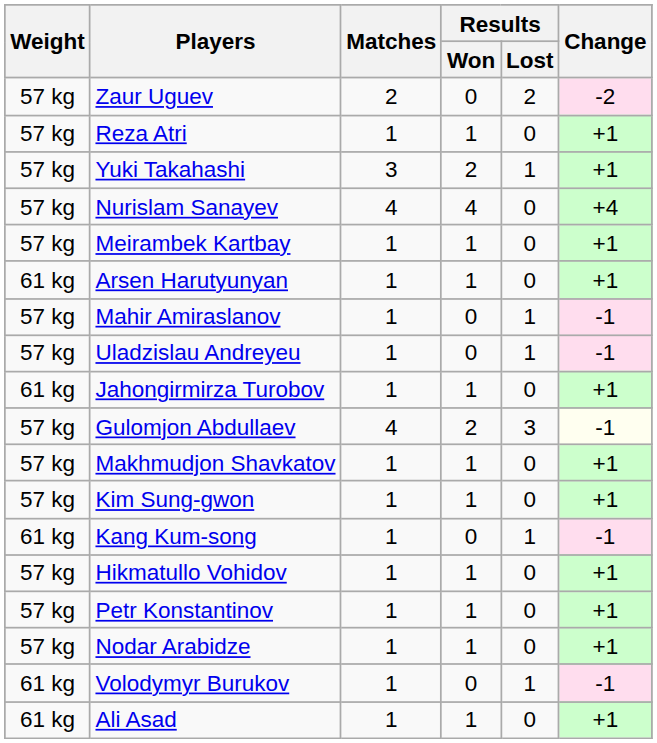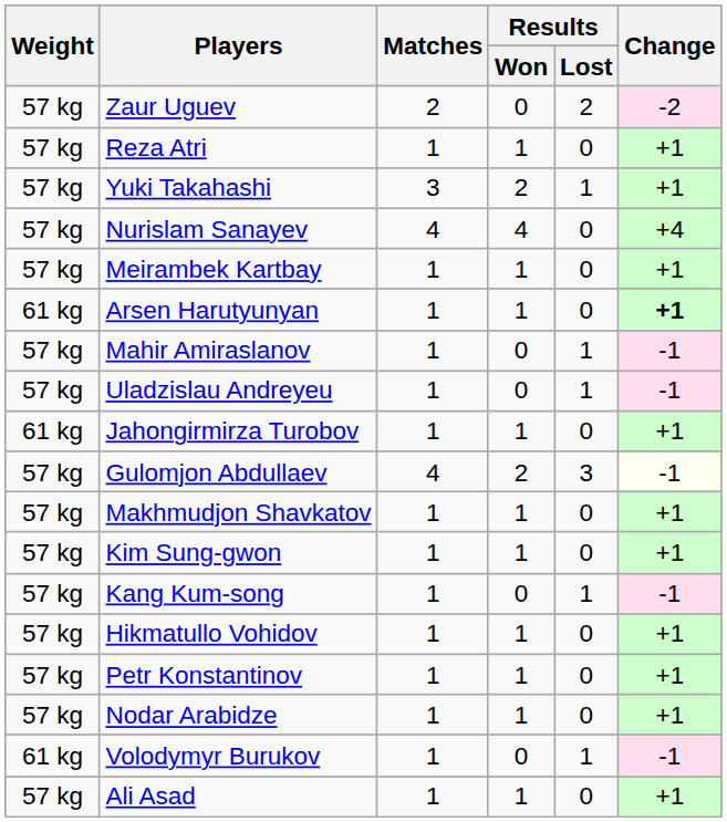Arsen Harutyunyan | Change: normal -> bold
Kang Kum-song | Weight: 61 kg -> 57 kg
Ali Asad | Weight: 61 kg -> 57 kg
